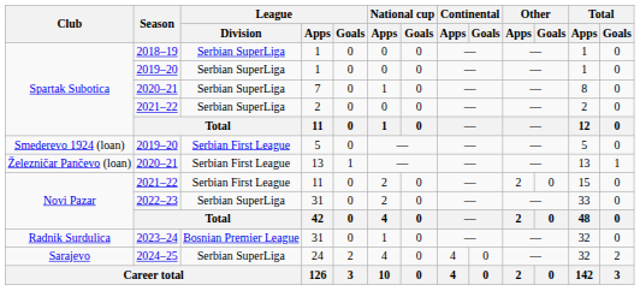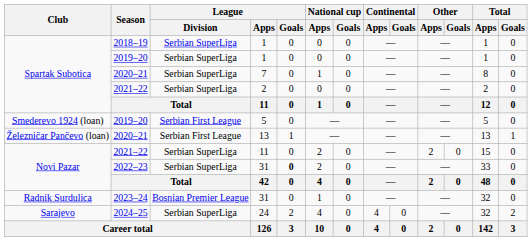2021–22 / 11 | League / Division: Serbian First League -> Serbian SuperLiga
2022–23 / 31 | League / Goals: normal -> bold
